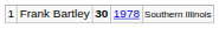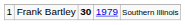Frank Bartley | column 4: 1978 -> 1979
